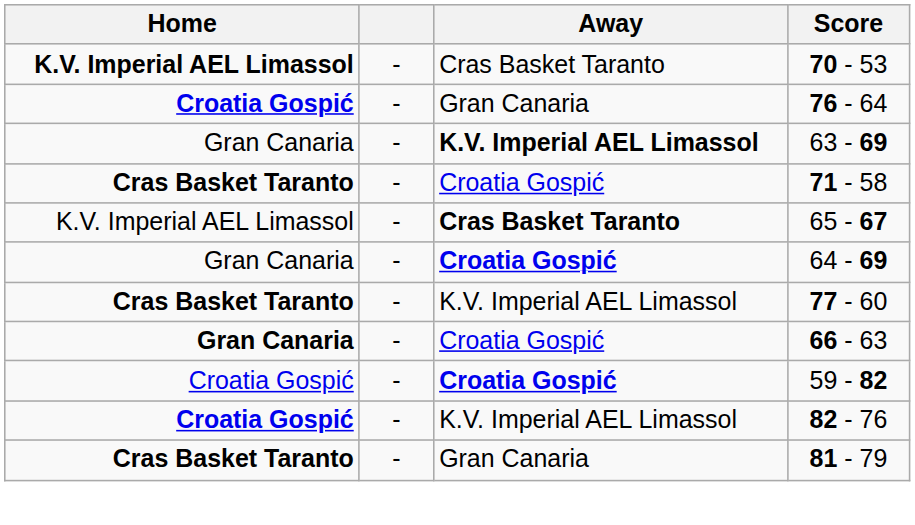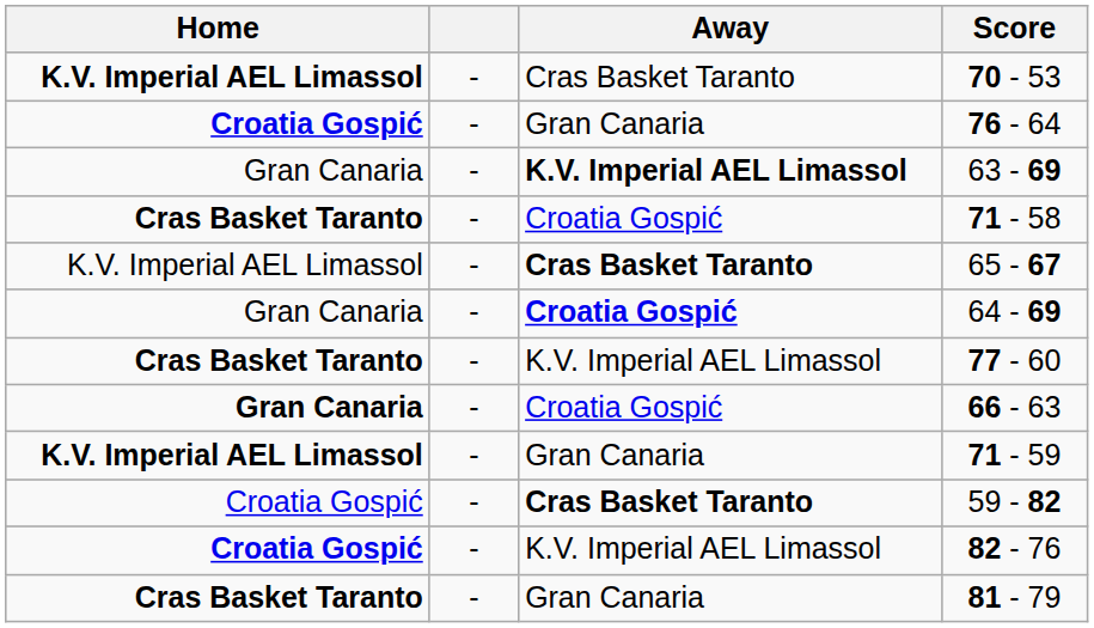+ row: K.V. Imperial AEL Limassol | - | Gran Canaria | 71 - 59
59 - 82 | Away: Croatia Gospić -> Cras Basket Taranto
